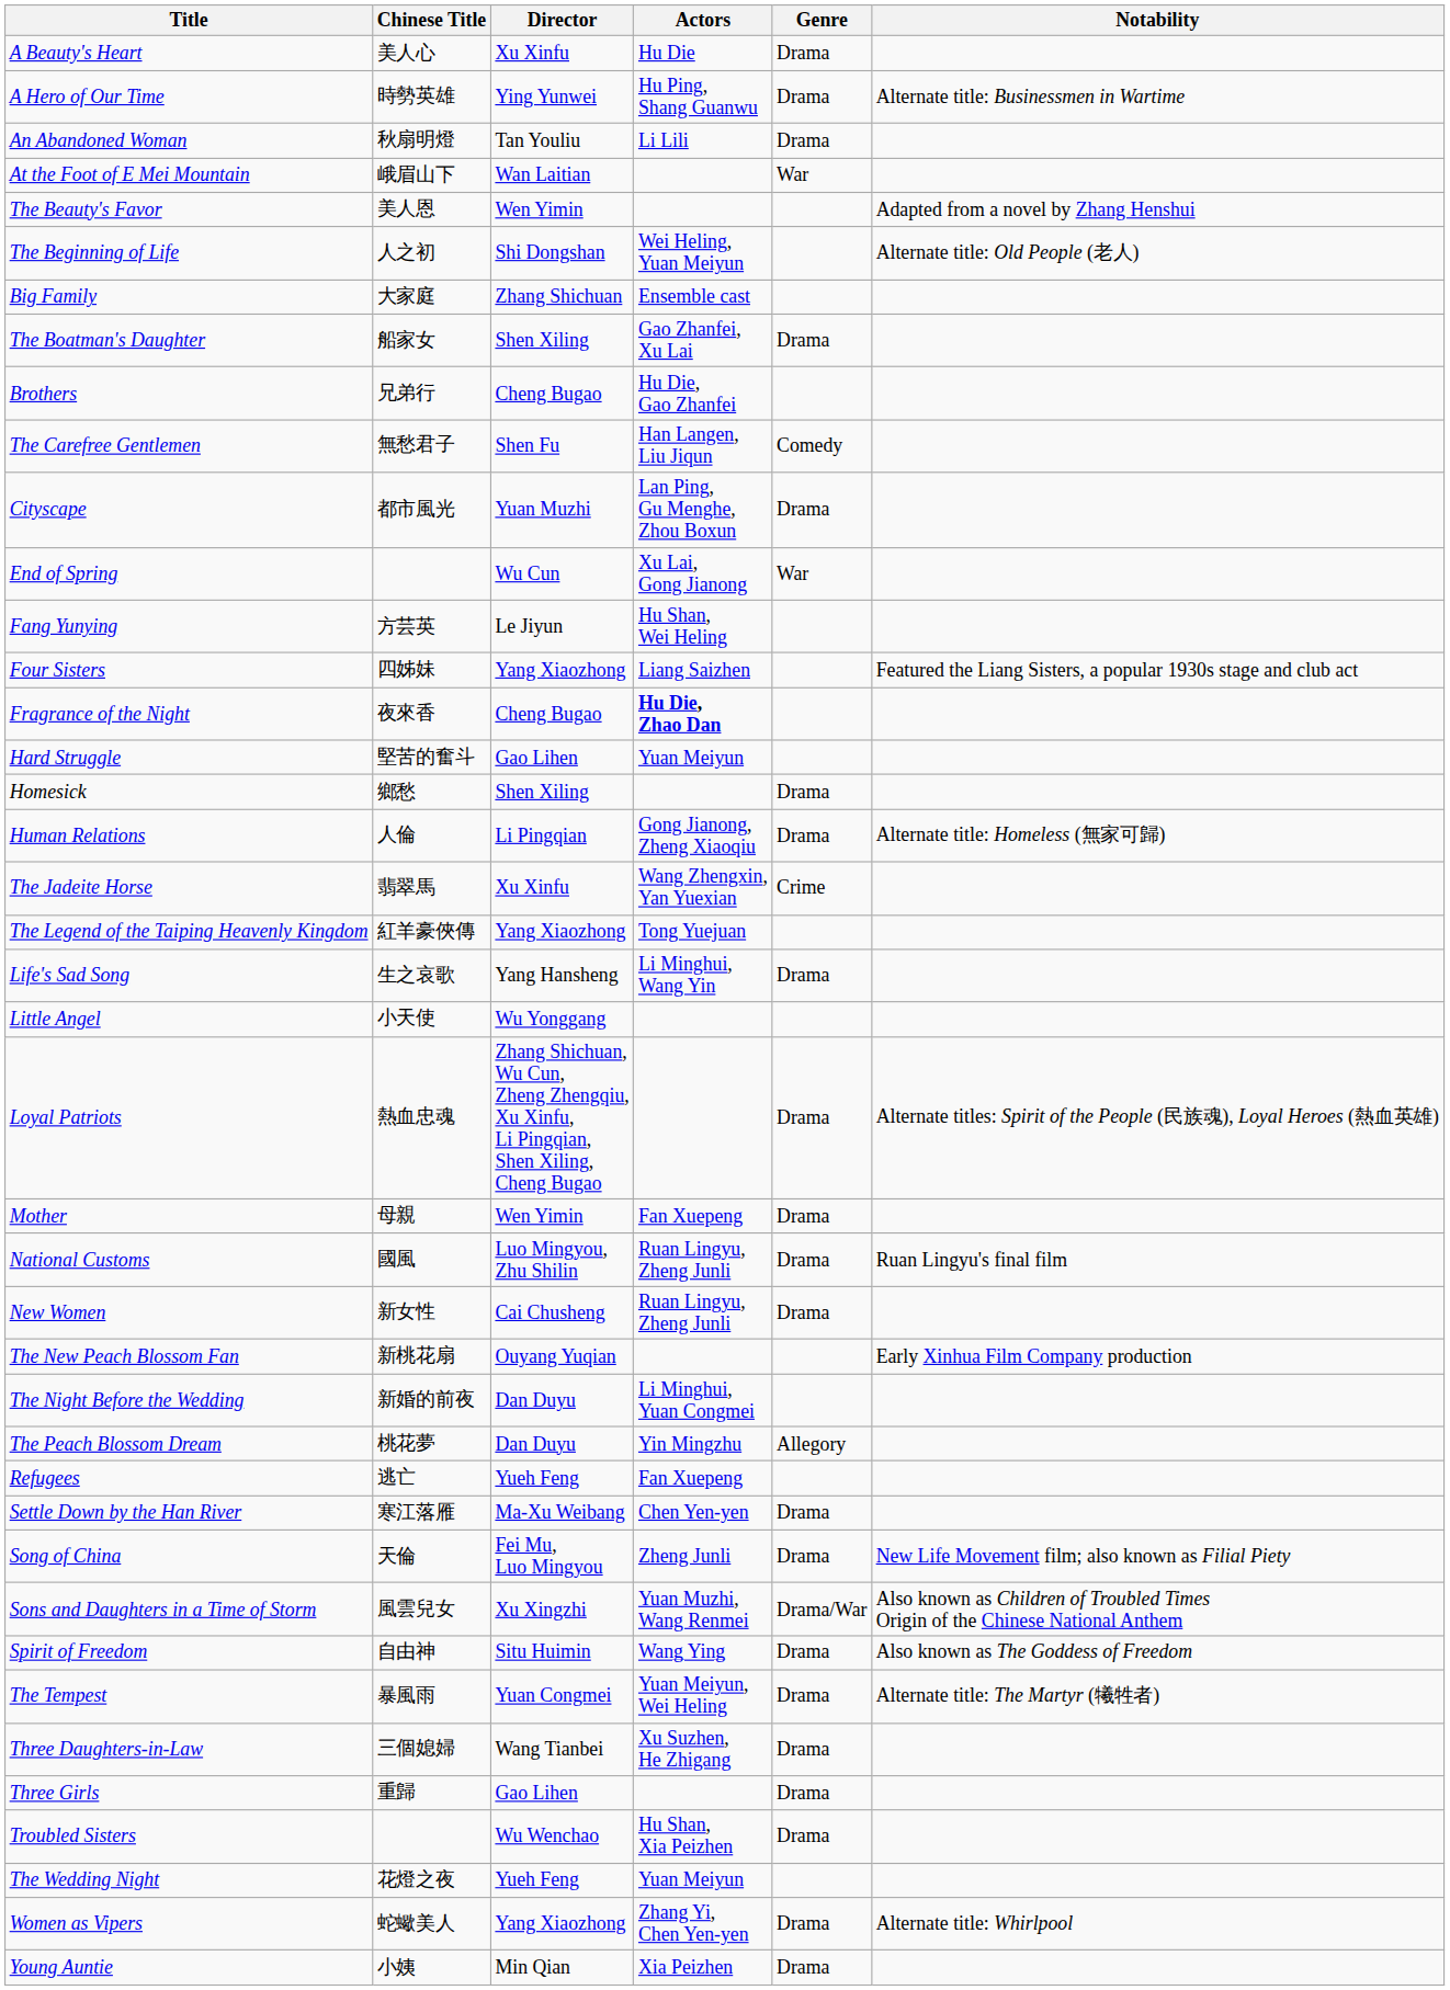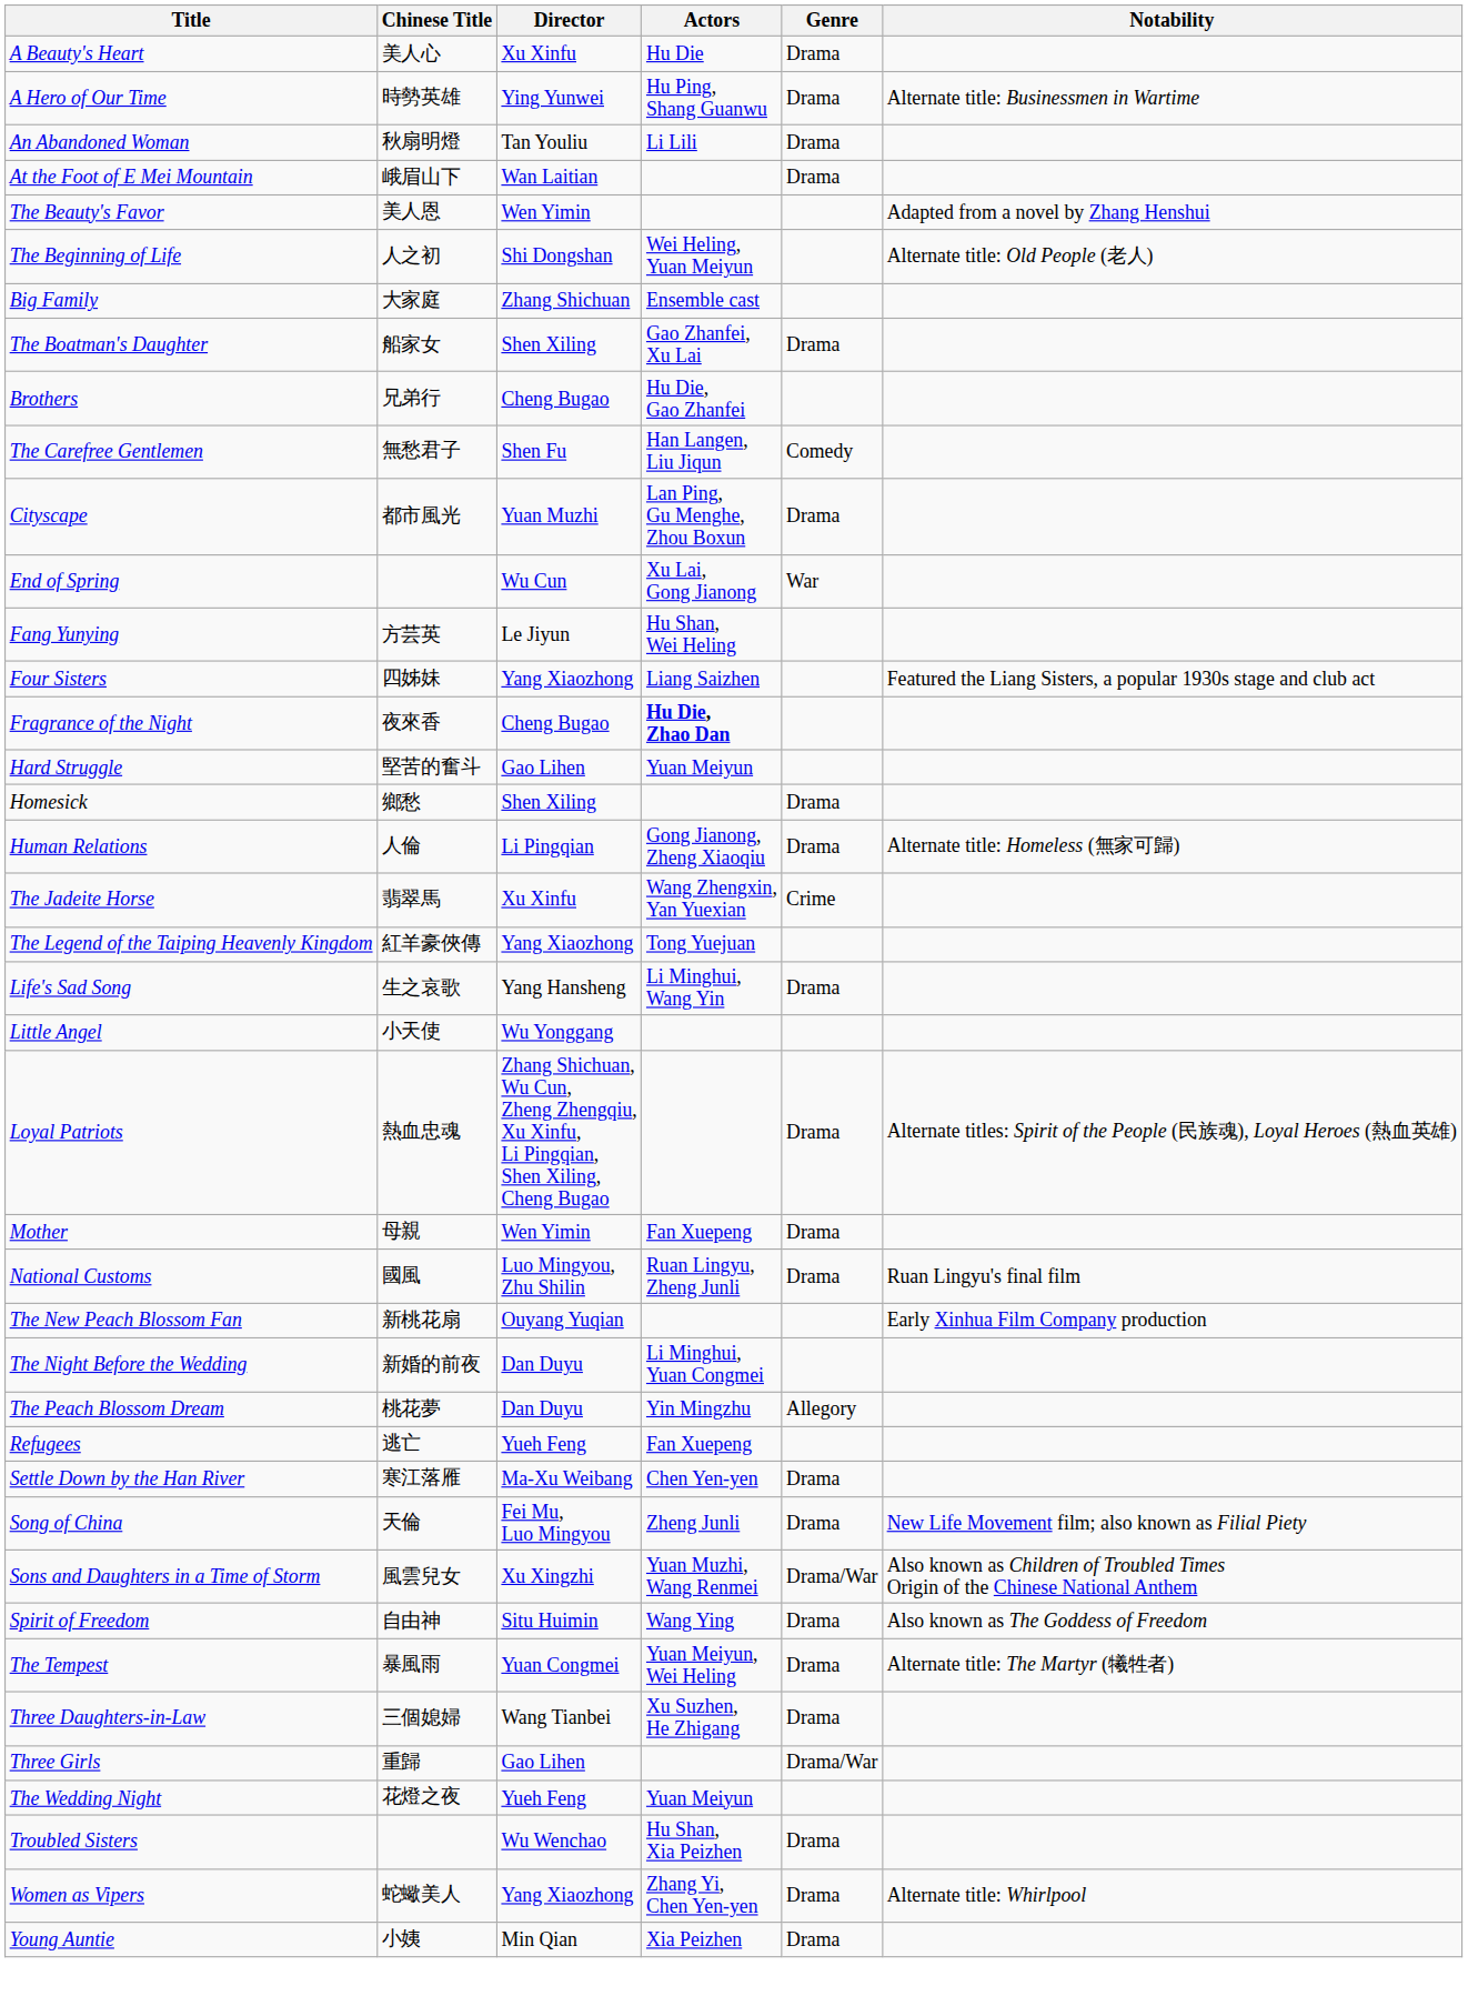At the Foot of E Mei Mountain | Genre: War -> Drama
- row: New Women | 新女性 | Cai Chusheng | Ruan Lingyu, Zheng Junli | Drama
Three Girls | Genre: Drama -> Drama/War
rows swapped: Troubled Sisters <-> The Wedding Night
